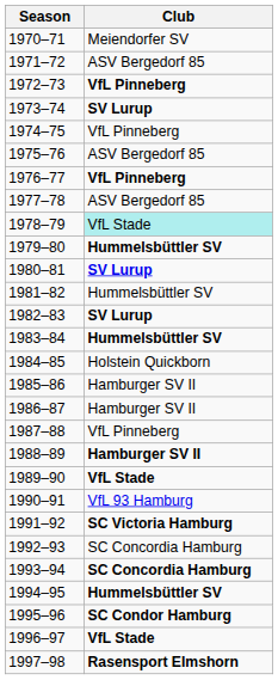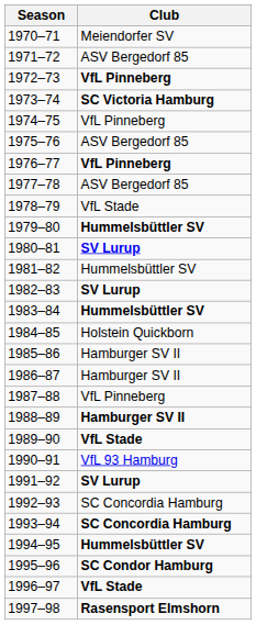1973–74 | Club: SV Lurup -> SC Victoria Hamburg
1978–79 | Club: paleturquoise background -> no background
1991–92 | Club: SC Victoria Hamburg -> SV Lurup
